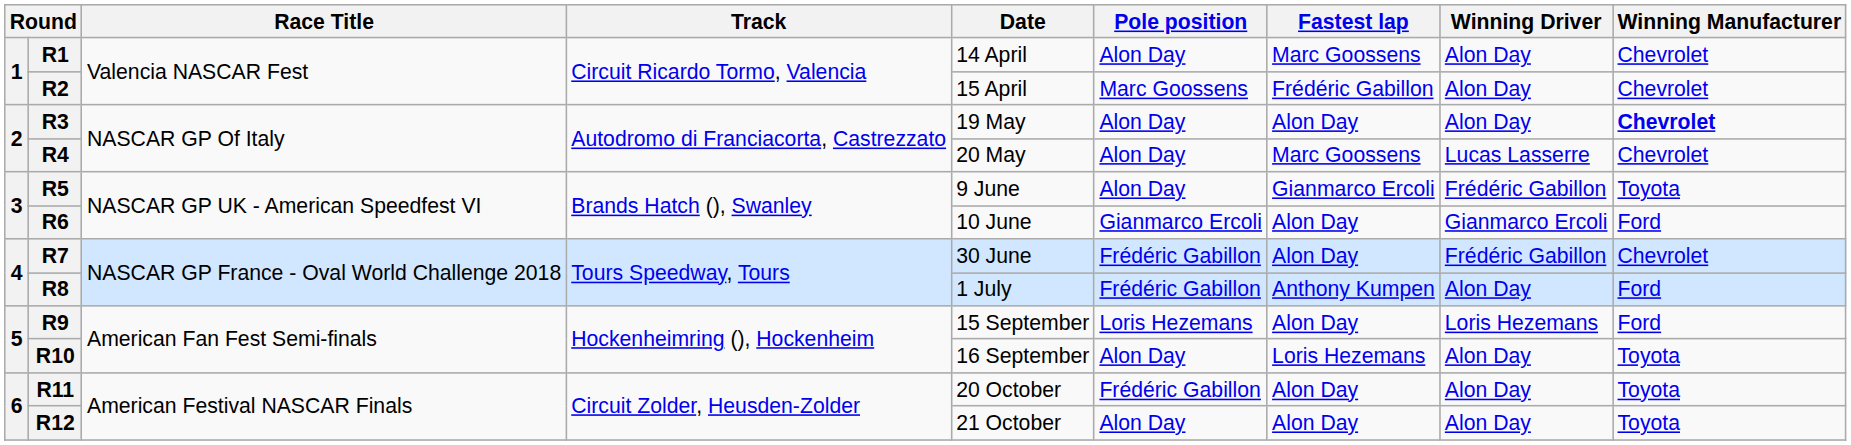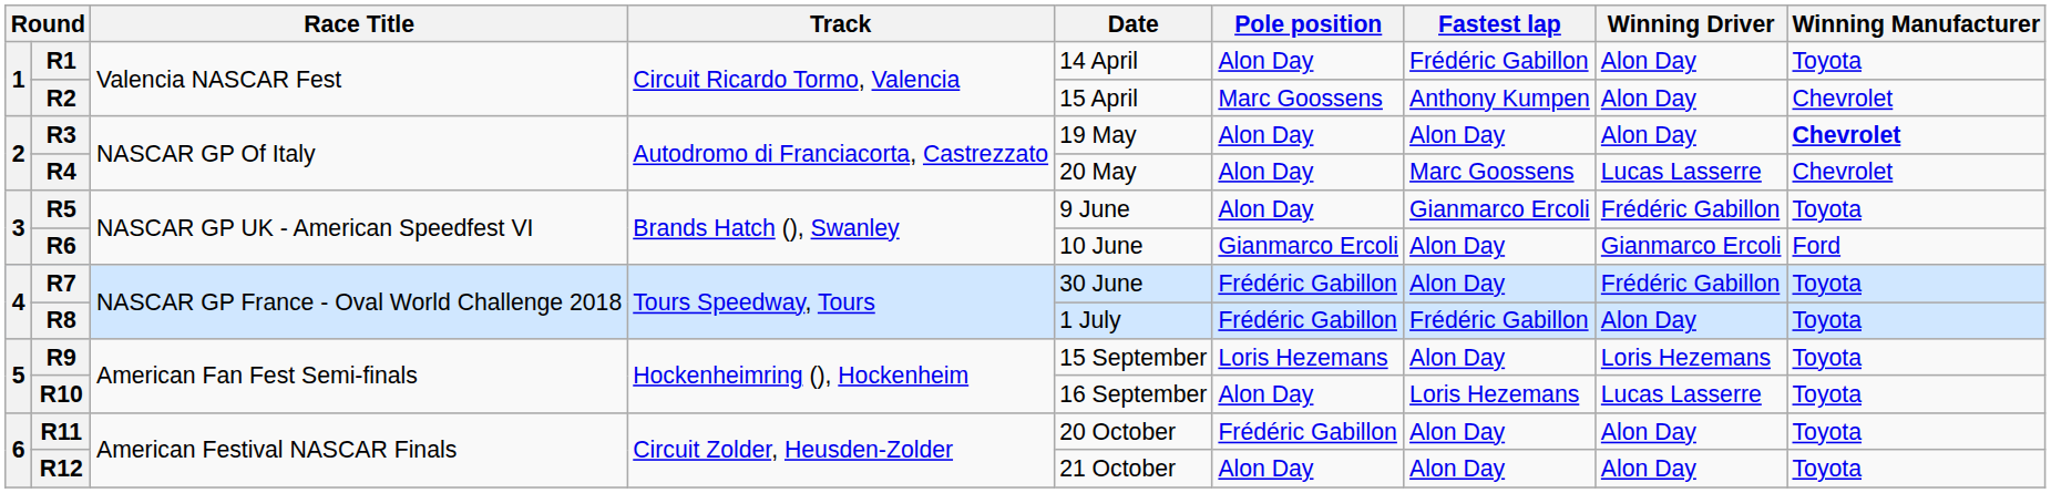R1 | Fastest lap: Marc Goossens -> Frédéric Gabillon
R1 | Winning Manufacturer: Chevrolet -> Toyota
R2 | Fastest lap: Frédéric Gabillon -> Anthony Kumpen
R7 | Winning Manufacturer: Chevrolet -> Toyota
R8 | Fastest lap: Anthony Kumpen -> Frédéric Gabillon
R8 | Winning Manufacturer: Ford -> Toyota
R9 | Winning Manufacturer: Ford -> Toyota
R10 | Winning Driver: Alon Day -> Lucas Lasserre
